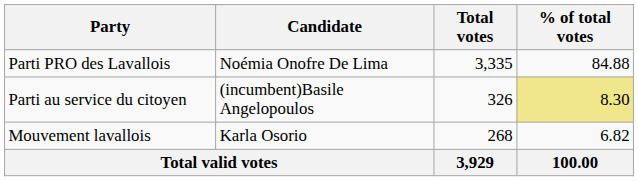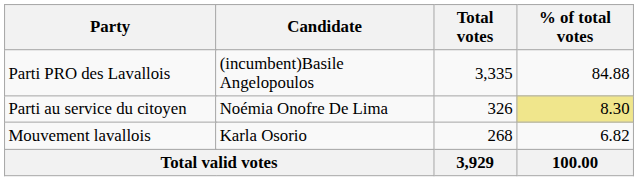Parti PRO des Lavallois | Candidate: Noémia Onofre De Lima -> (incumbent)Basile Angelopoulos
Parti au service du citoyen | Candidate: (incumbent)Basile Angelopoulos -> Noémia Onofre De Lima
